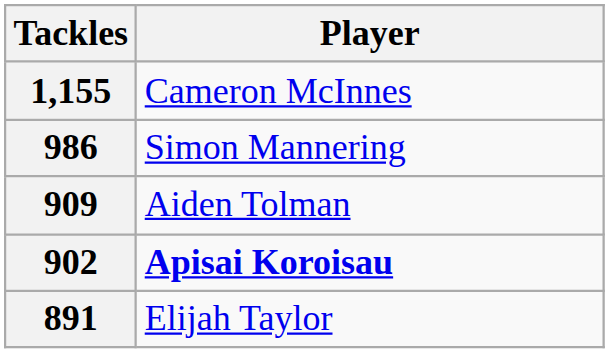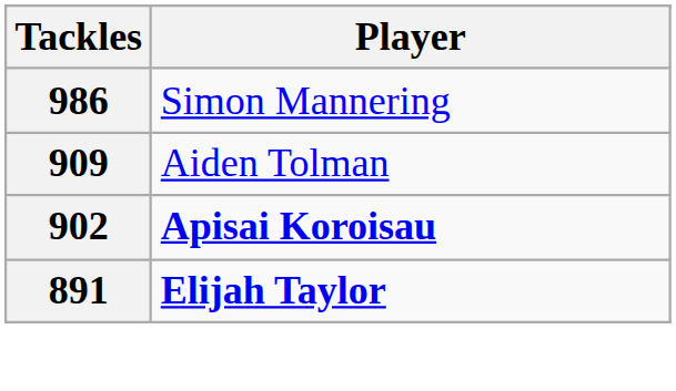- row: 1,155 | Cameron McInnes
891 | Player: normal -> bold
